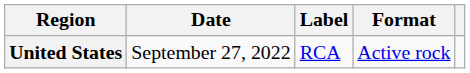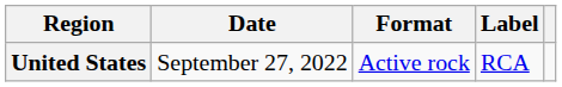columns swapped: Format <-> Label
